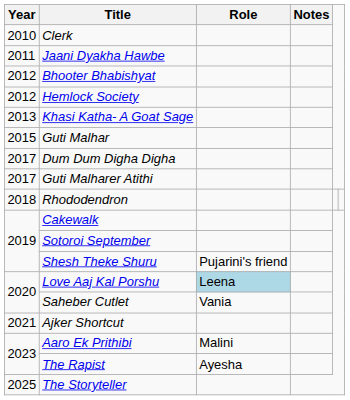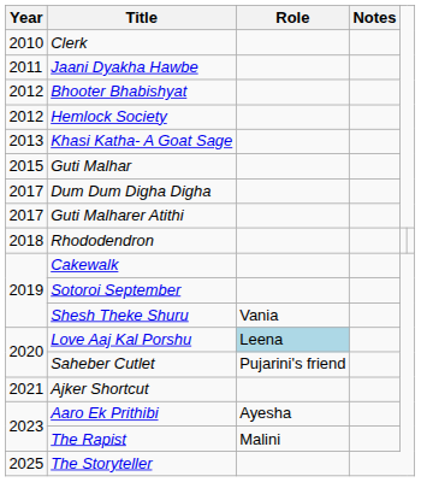Shesh Theke Shuru | Role: Pujarini's friend -> Vania
Saheber Cutlet | Role: Vania -> Pujarini's friend
Aaro Ek Prithibi | Role: Malini -> Ayesha
The Rapist | Role: Ayesha -> Malini
